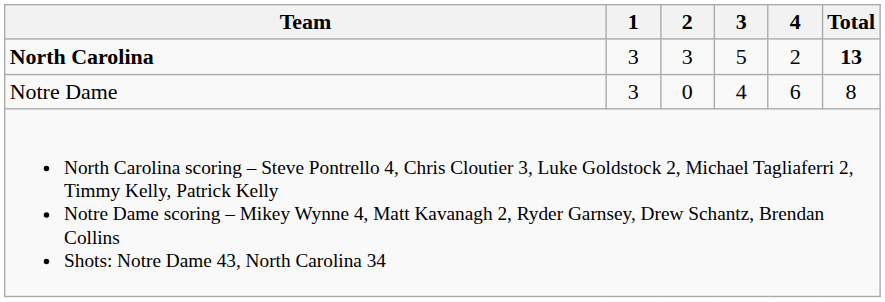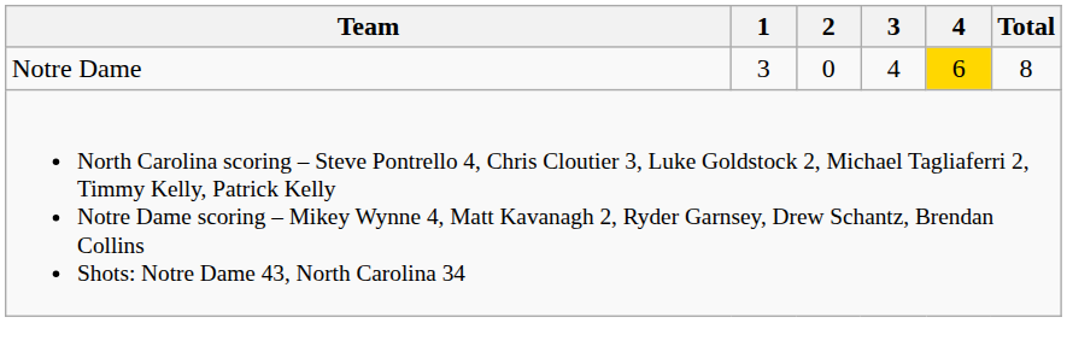- row: North Carolina | 3 | 3 | 5 | 2 | 13
Notre Dame | 4: no background -> gold background
